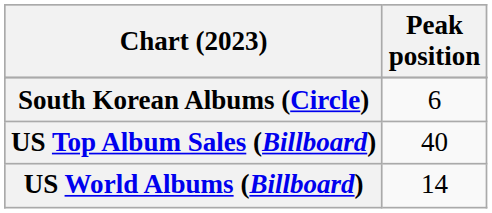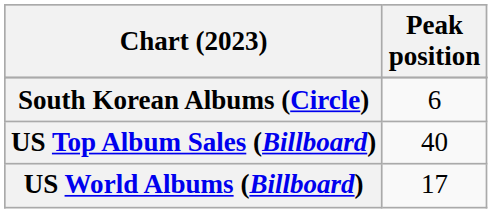US World Albums (Billboard) | Peak position: 14 -> 17
